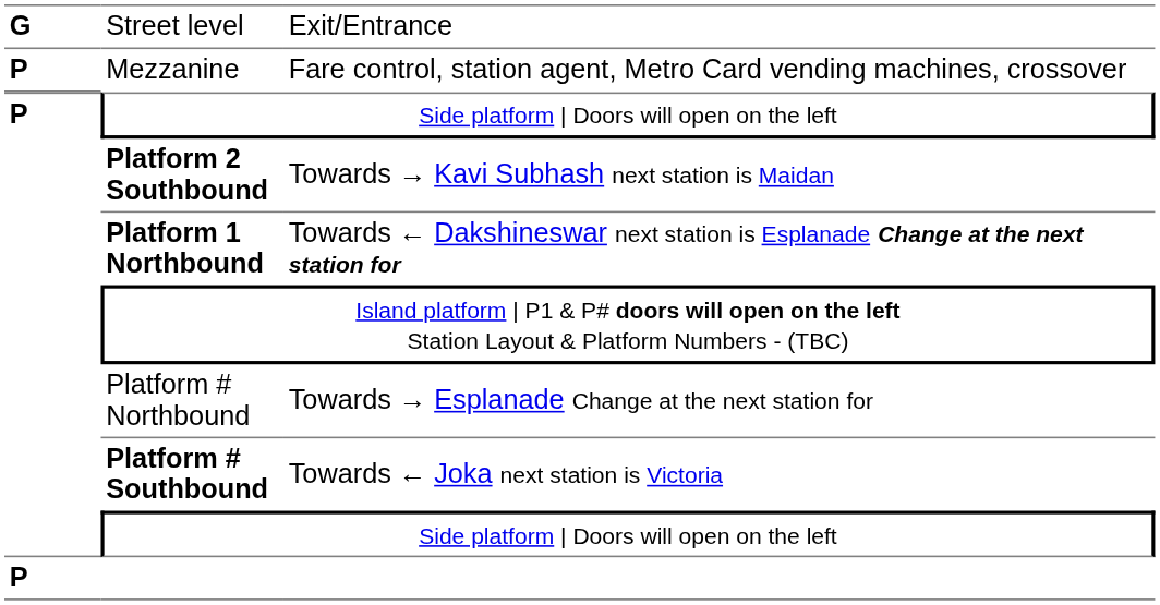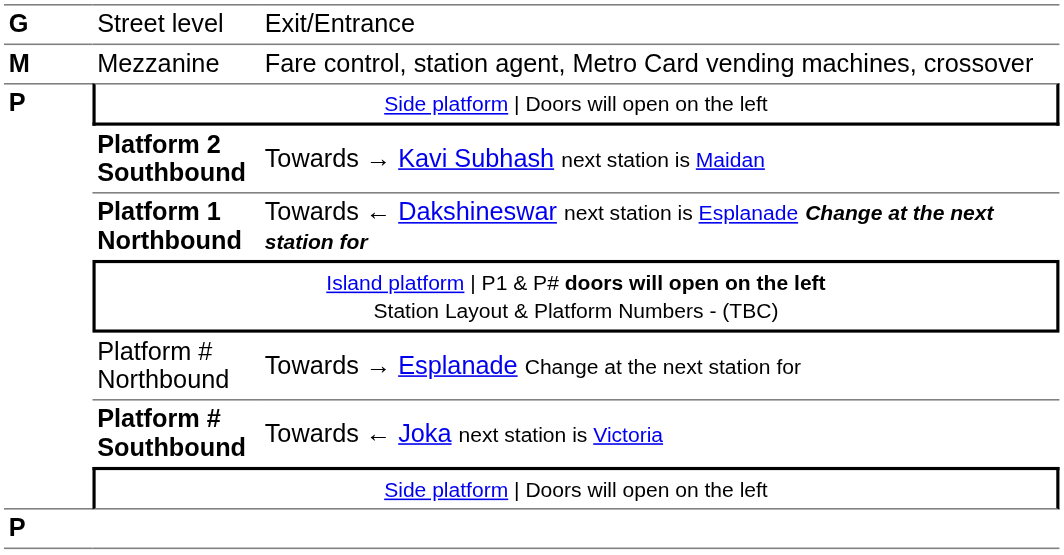Mezzanine | column 1: P -> M
